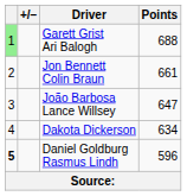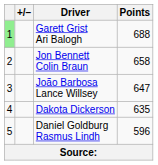Jon Bennett Colin Braun | Points: 661 -> 658
Dakota Dickerson | Points: 634 -> 635
Daniel Goldburg Rasmus Lindh | column 1: bold -> normal
